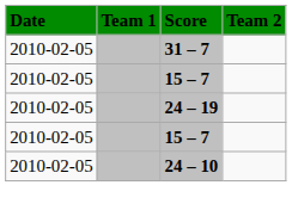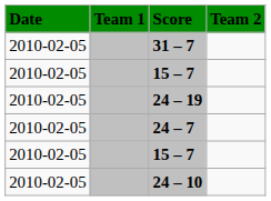+ row: 2010-02-05 | 24 – 7
